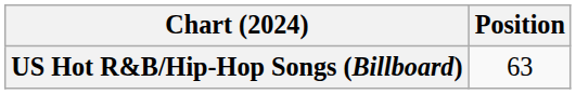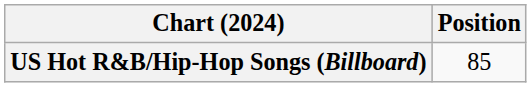US Hot R&B/Hip-Hop Songs (Billboard) | Position: 63 -> 85
